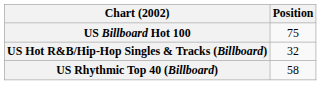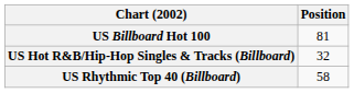US Billboard Hot 100 | Position: 75 -> 81
